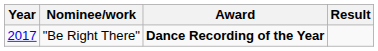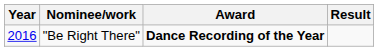"Be Right There" | Year: 2017 -> 2016
